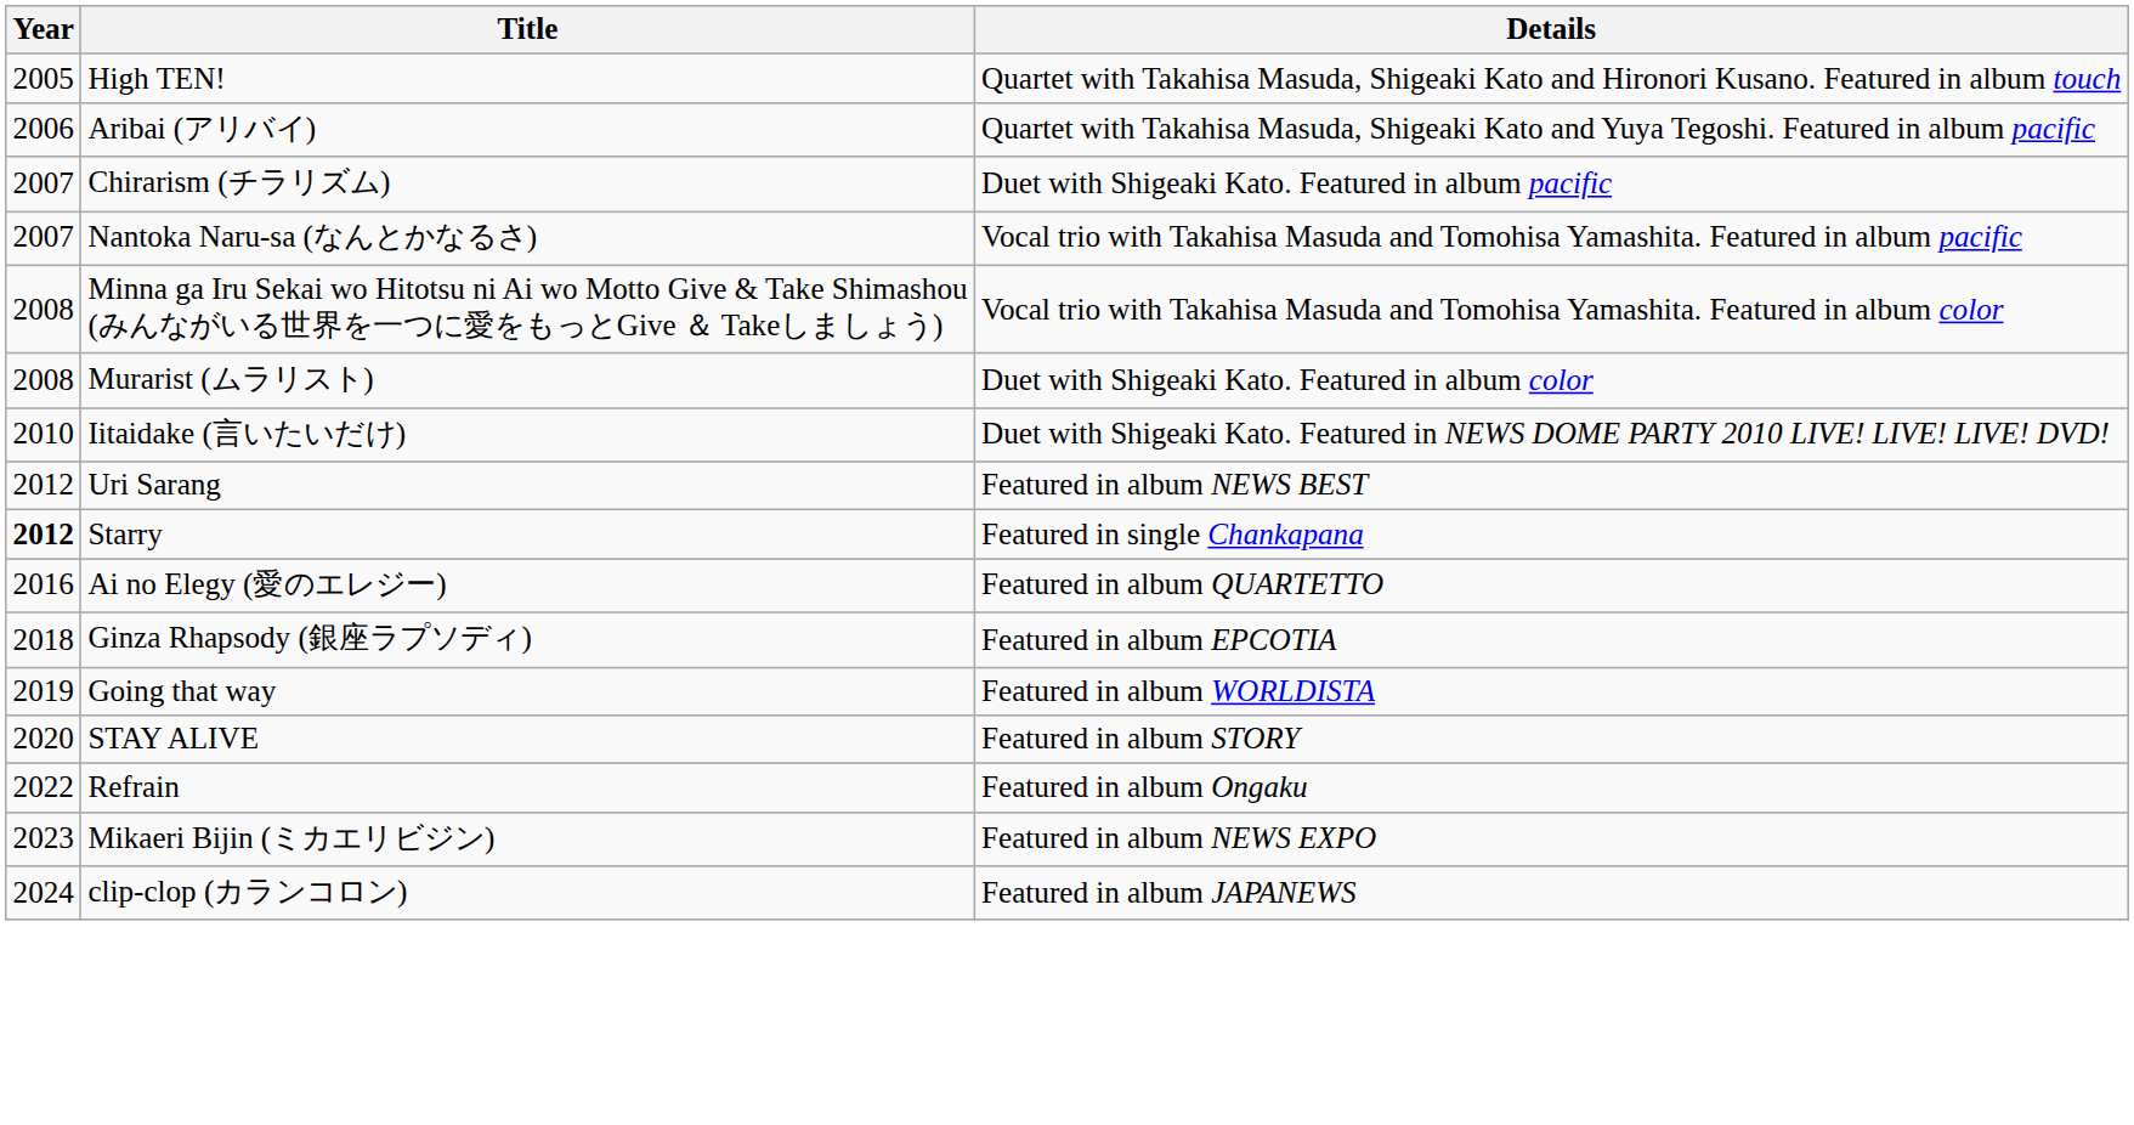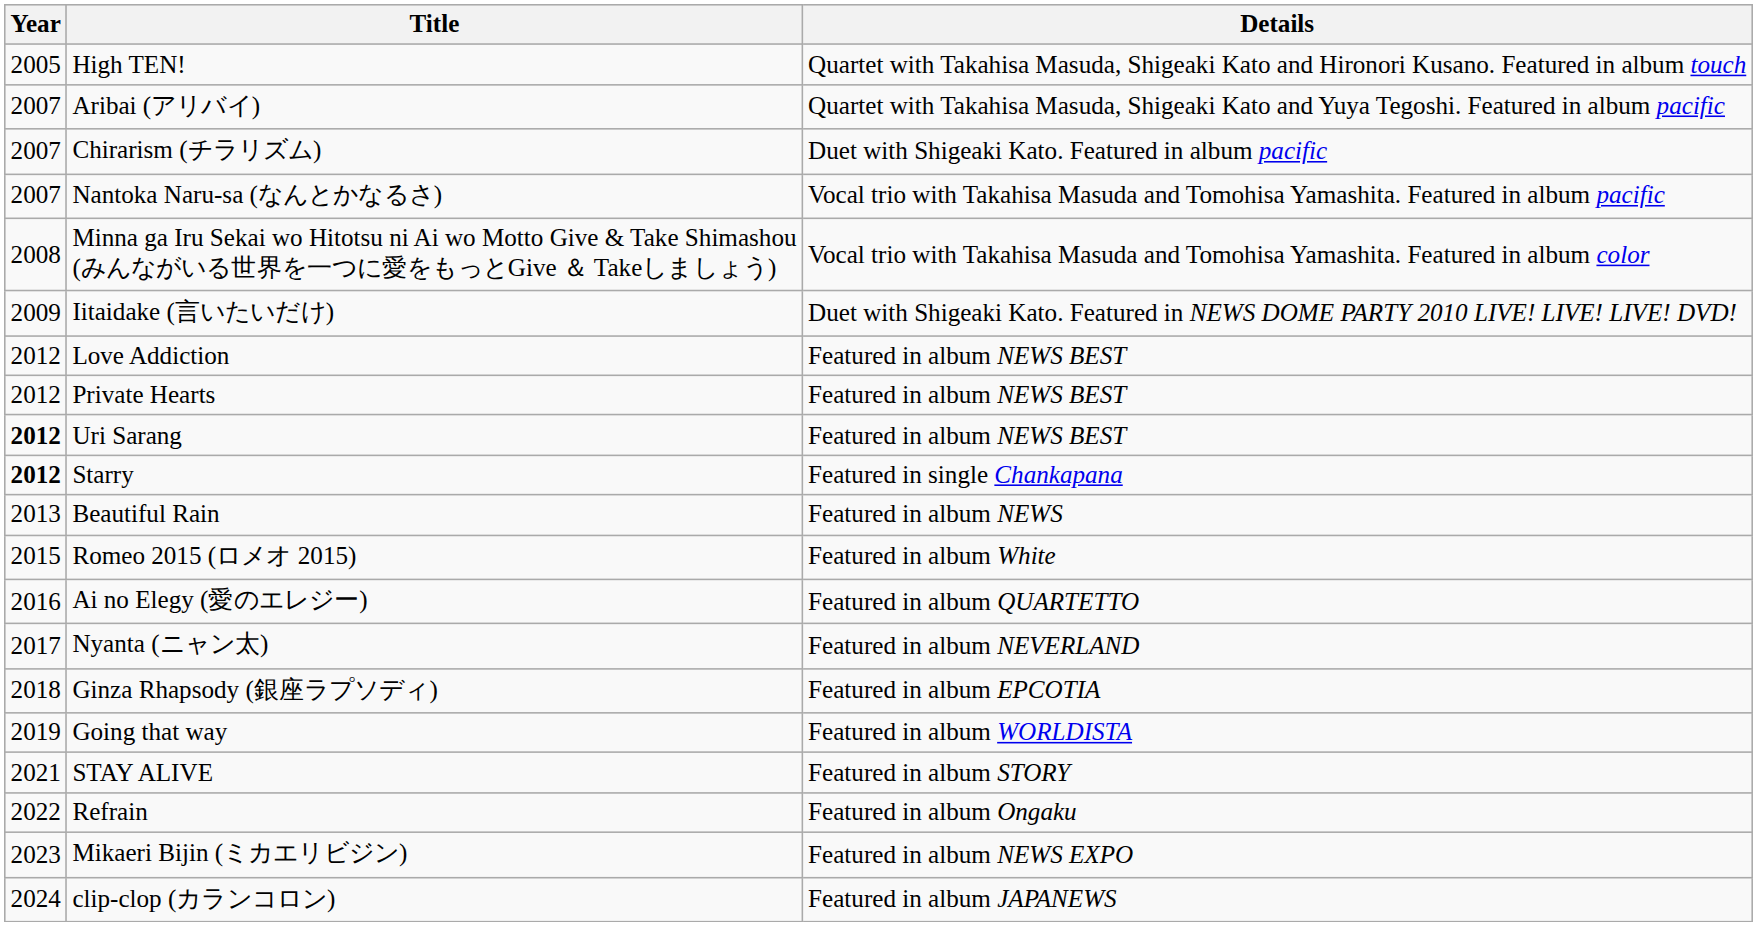Aribai (アリバイ) | Year: 2006 -> 2007
- row: 2008 | Murarist (ムラリスト) | Duet with Shigeaki Kato. Featured in album color
Iitaidake (言いたいだけ) | Year: 2010 -> 2009
+ row: 2012 | Love Addiction | Featured in album NEWS BEST
+ row: 2012 | Private Hearts | Featured in album NEWS BEST
Uri Sarang | Year: normal -> bold
+ row: 2013 | Beautiful Rain | Featured in album NEWS
+ row: 2015 | Romeo 2015 (ロメオ 2015) | Featured in album White
+ row: 2017 | Nyanta (ニャン太) | Featured in album NEVERLAND
STAY ALIVE | Year: 2020 -> 2021
